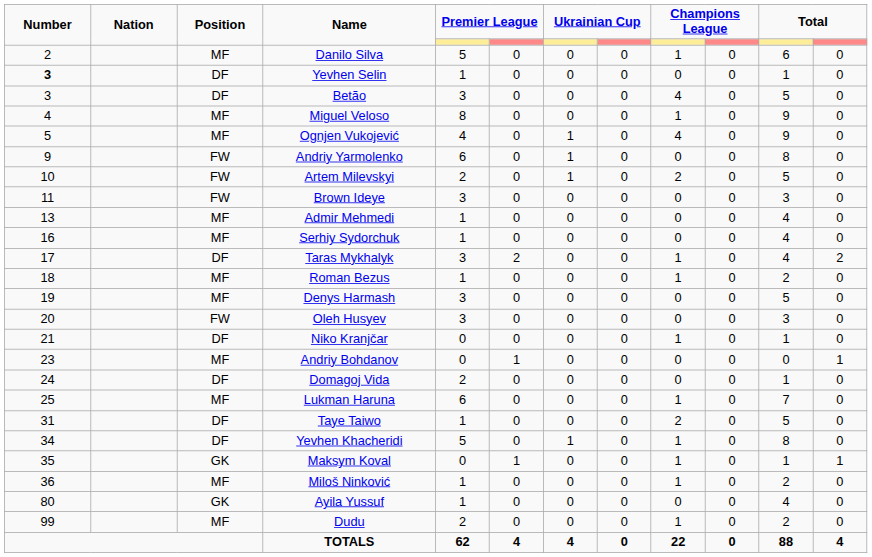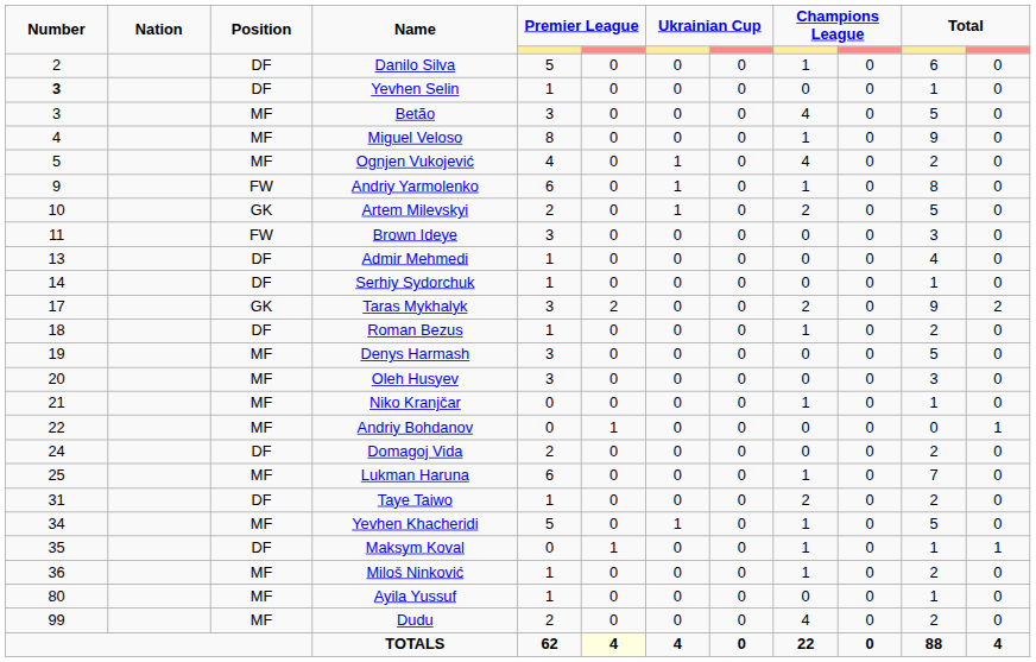Danilo Silva | Position: MF -> DF
Betão | Position: DF -> MF
Ognjen Vukojević | column 11: 9 -> 2
Andriy Yarmolenko | column 9: 0 -> 1
Artem Milevskyi | Position: FW -> GK
Admir Mehmedi | Position: MF -> DF
Serhiy Sydorchuk | Number: 16 -> 14
Serhiy Sydorchuk | Position: MF -> DF
Serhiy Sydorchuk | column 11: 4 -> 1
Taras Mykhalyk | Position: DF -> GK
Taras Mykhalyk | column 9: 1 -> 2
Taras Mykhalyk | column 11: 4 -> 9
Roman Bezus | Position: MF -> DF
Oleh Husyev | Position: FW -> MF
Niko Kranjčar | Position: DF -> MF
Andriy Bohdanov | Number: 23 -> 22
Domagoj Vida | column 11: 1 -> 2
Taye Taiwo | column 11: 5 -> 2
Yevhen Khacheridi | Position: DF -> MF
Yevhen Khacheridi | column 11: 8 -> 5
Maksym Koval | Position: GK -> DF
Ayila Yussuf | Position: GK -> MF
Ayila Yussuf | column 11: 4 -> 1
Dudu | column 9: 1 -> 4
TOTALS | column 6: no background -> lightyellow background
